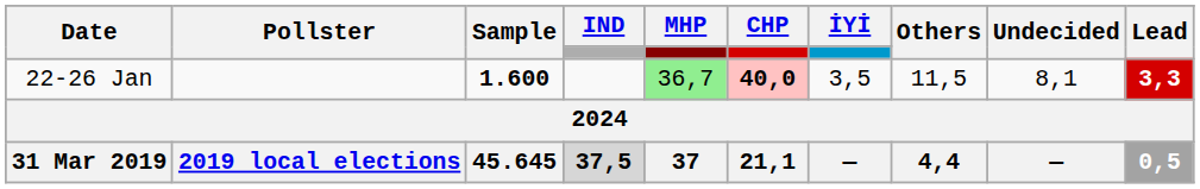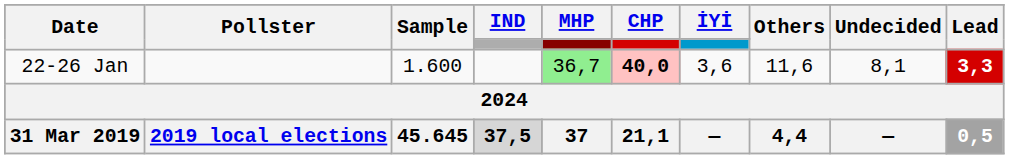22-26 Jan | Sample: bold -> normal
22-26 Jan | İYİ: 3,5 -> 3,6
22-26 Jan | Others: 11,5 -> 11,6
